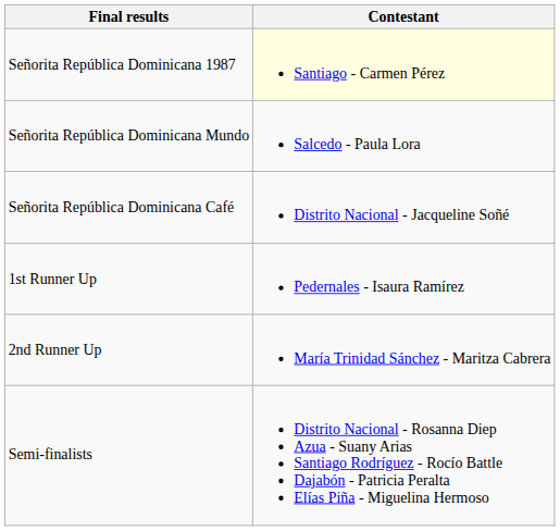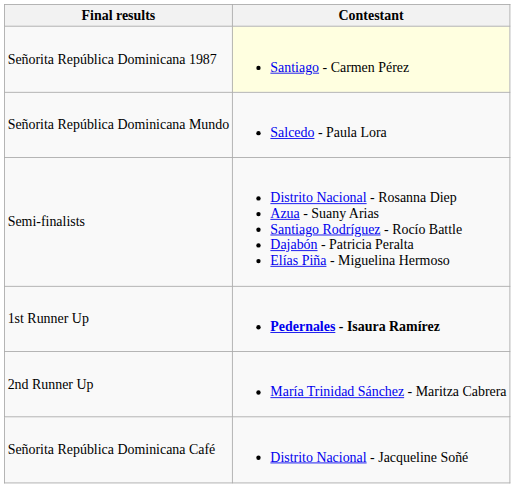rows swapped: Señorita República Dominicana Café <-> Semi-finalists
1st Runner Up | Contestant: normal -> bold
